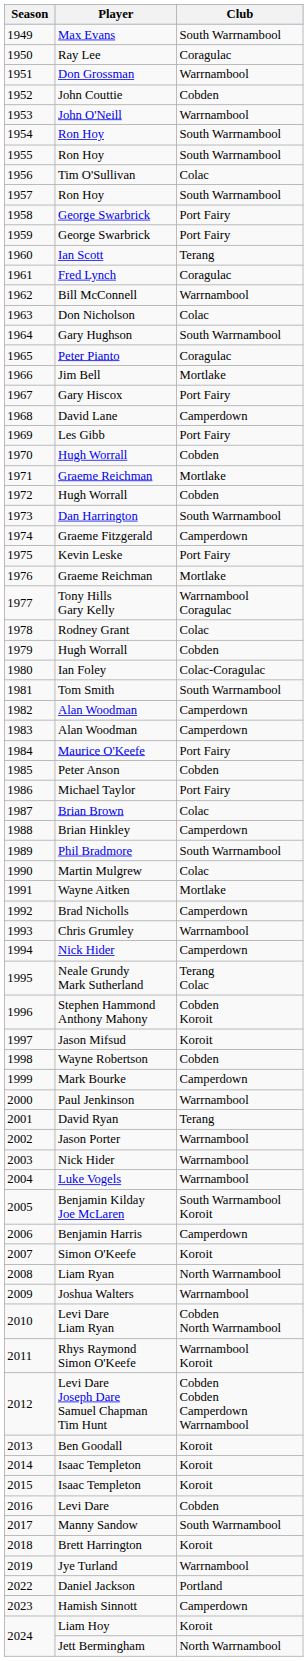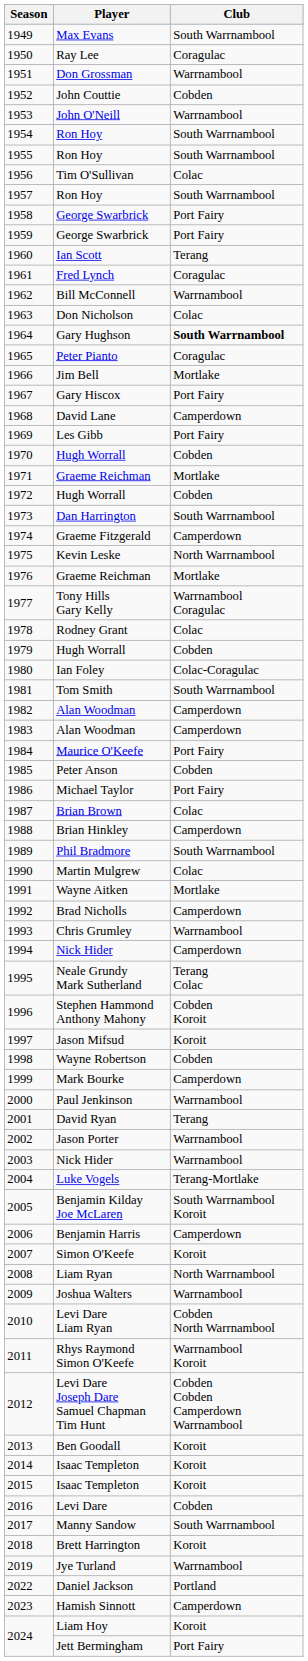1964 | Club: normal -> bold
1975 | Club: Port Fairy -> North Warrnambool
2004 | Club: Warrnambool -> Terang-Mortlake
2024 / Jett Bermingham | Club: North Warrnambool -> Port Fairy
